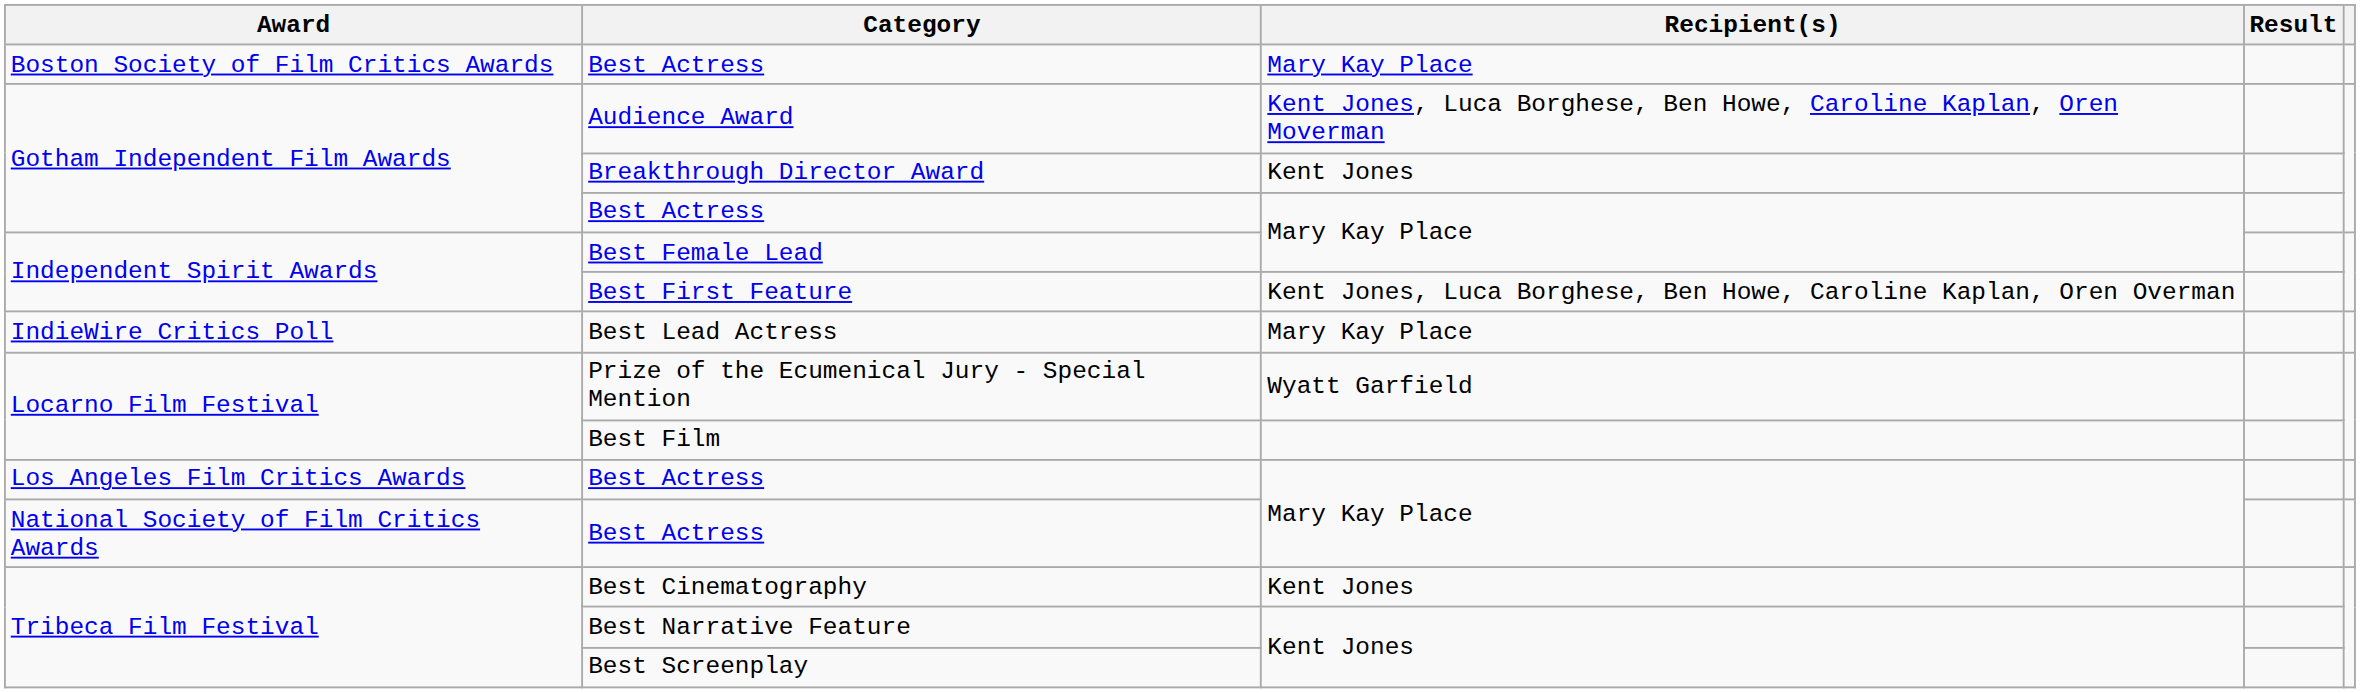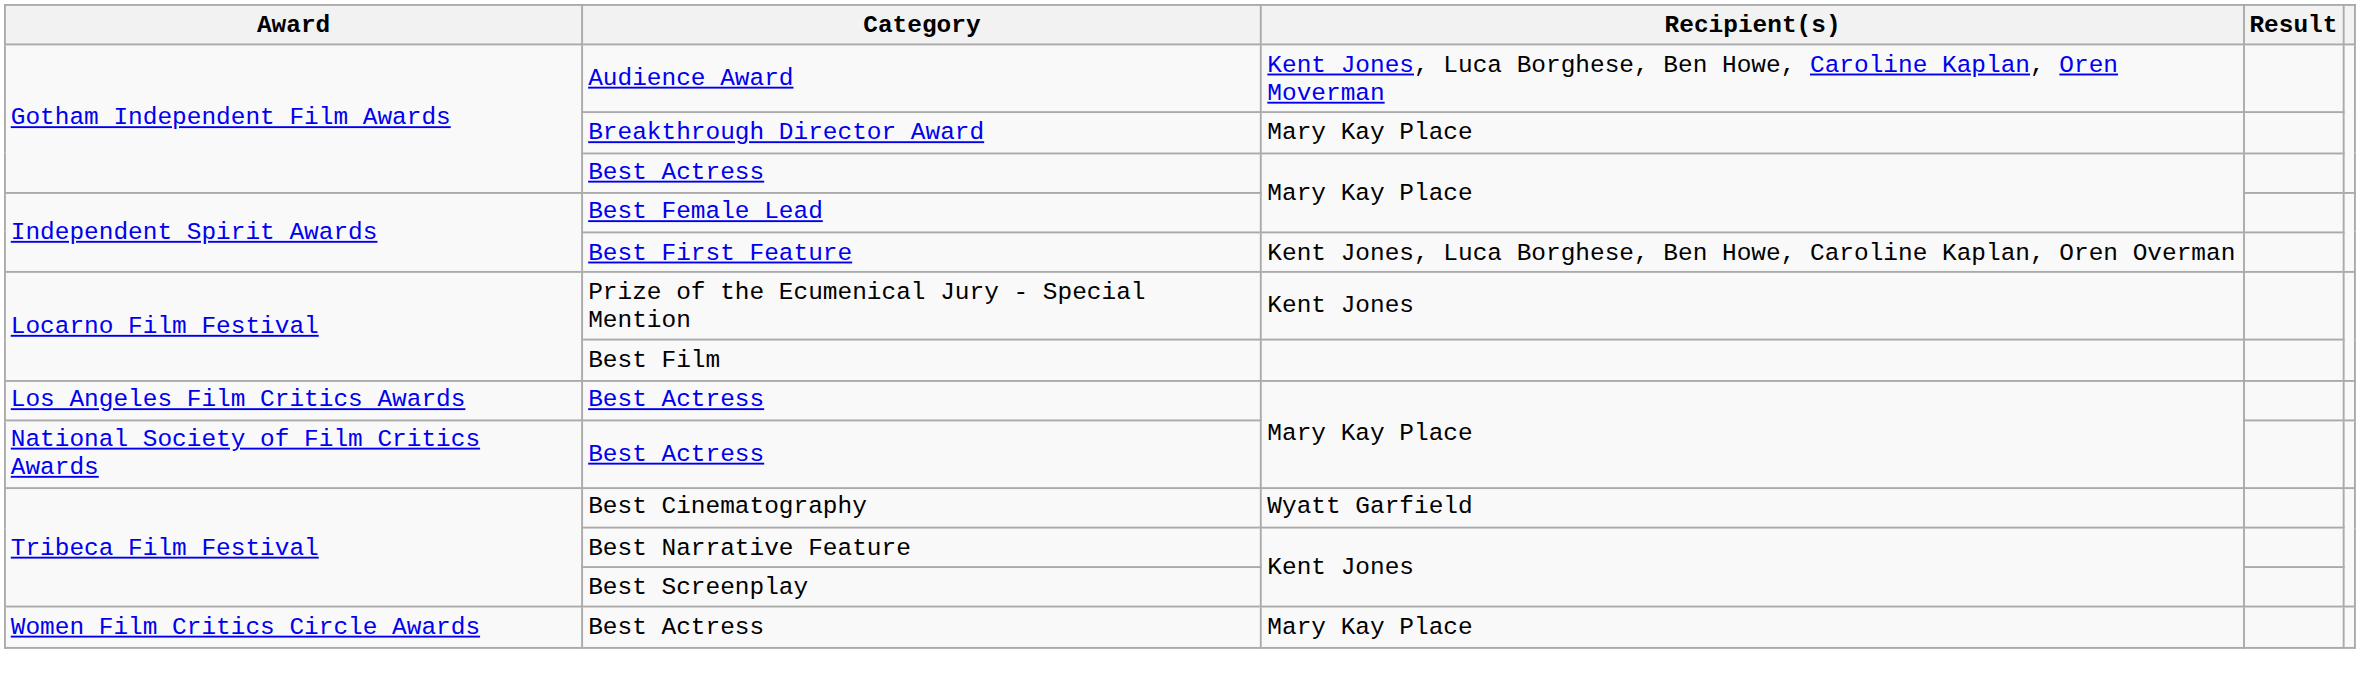- row: Boston Society of Film Critics Awards | Best Actress | Mary Kay Place
Breakthrough Director Award | Recipient(s): Kent Jones -> Mary Kay Place
- row: IndieWire Critics Poll | Best Lead Actress | Mary Kay Place
Prize of the Ecumenical Jury - Special Mention | Recipient(s): Wyatt Garfield -> Kent Jones
Best Cinematography | Recipient(s): Kent Jones -> Wyatt Garfield
+ row: Women Film Critics Circle Awards | Best Actress | Mary Kay Place
